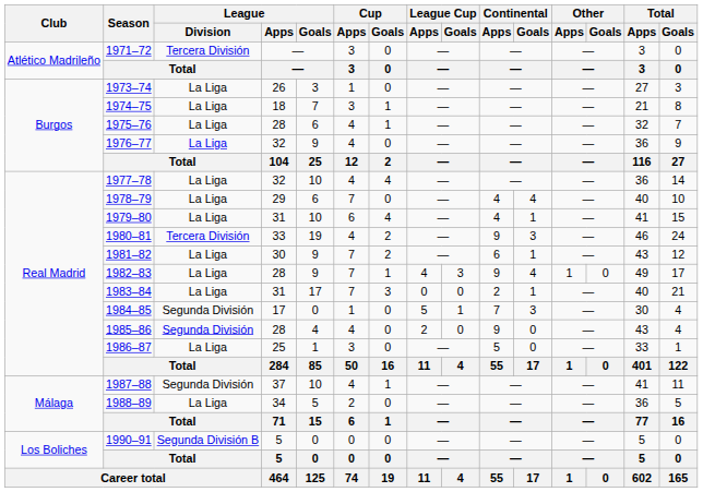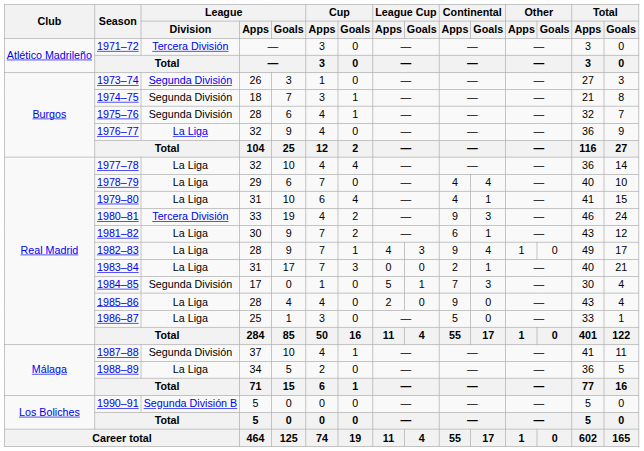1973–74 | League / Division: La Liga -> Segunda División
1974–75 | League / Division: La Liga -> Segunda División
1975–76 | League / Division: La Liga -> Segunda División
1985–86 | League / Division: Segunda División -> La Liga
